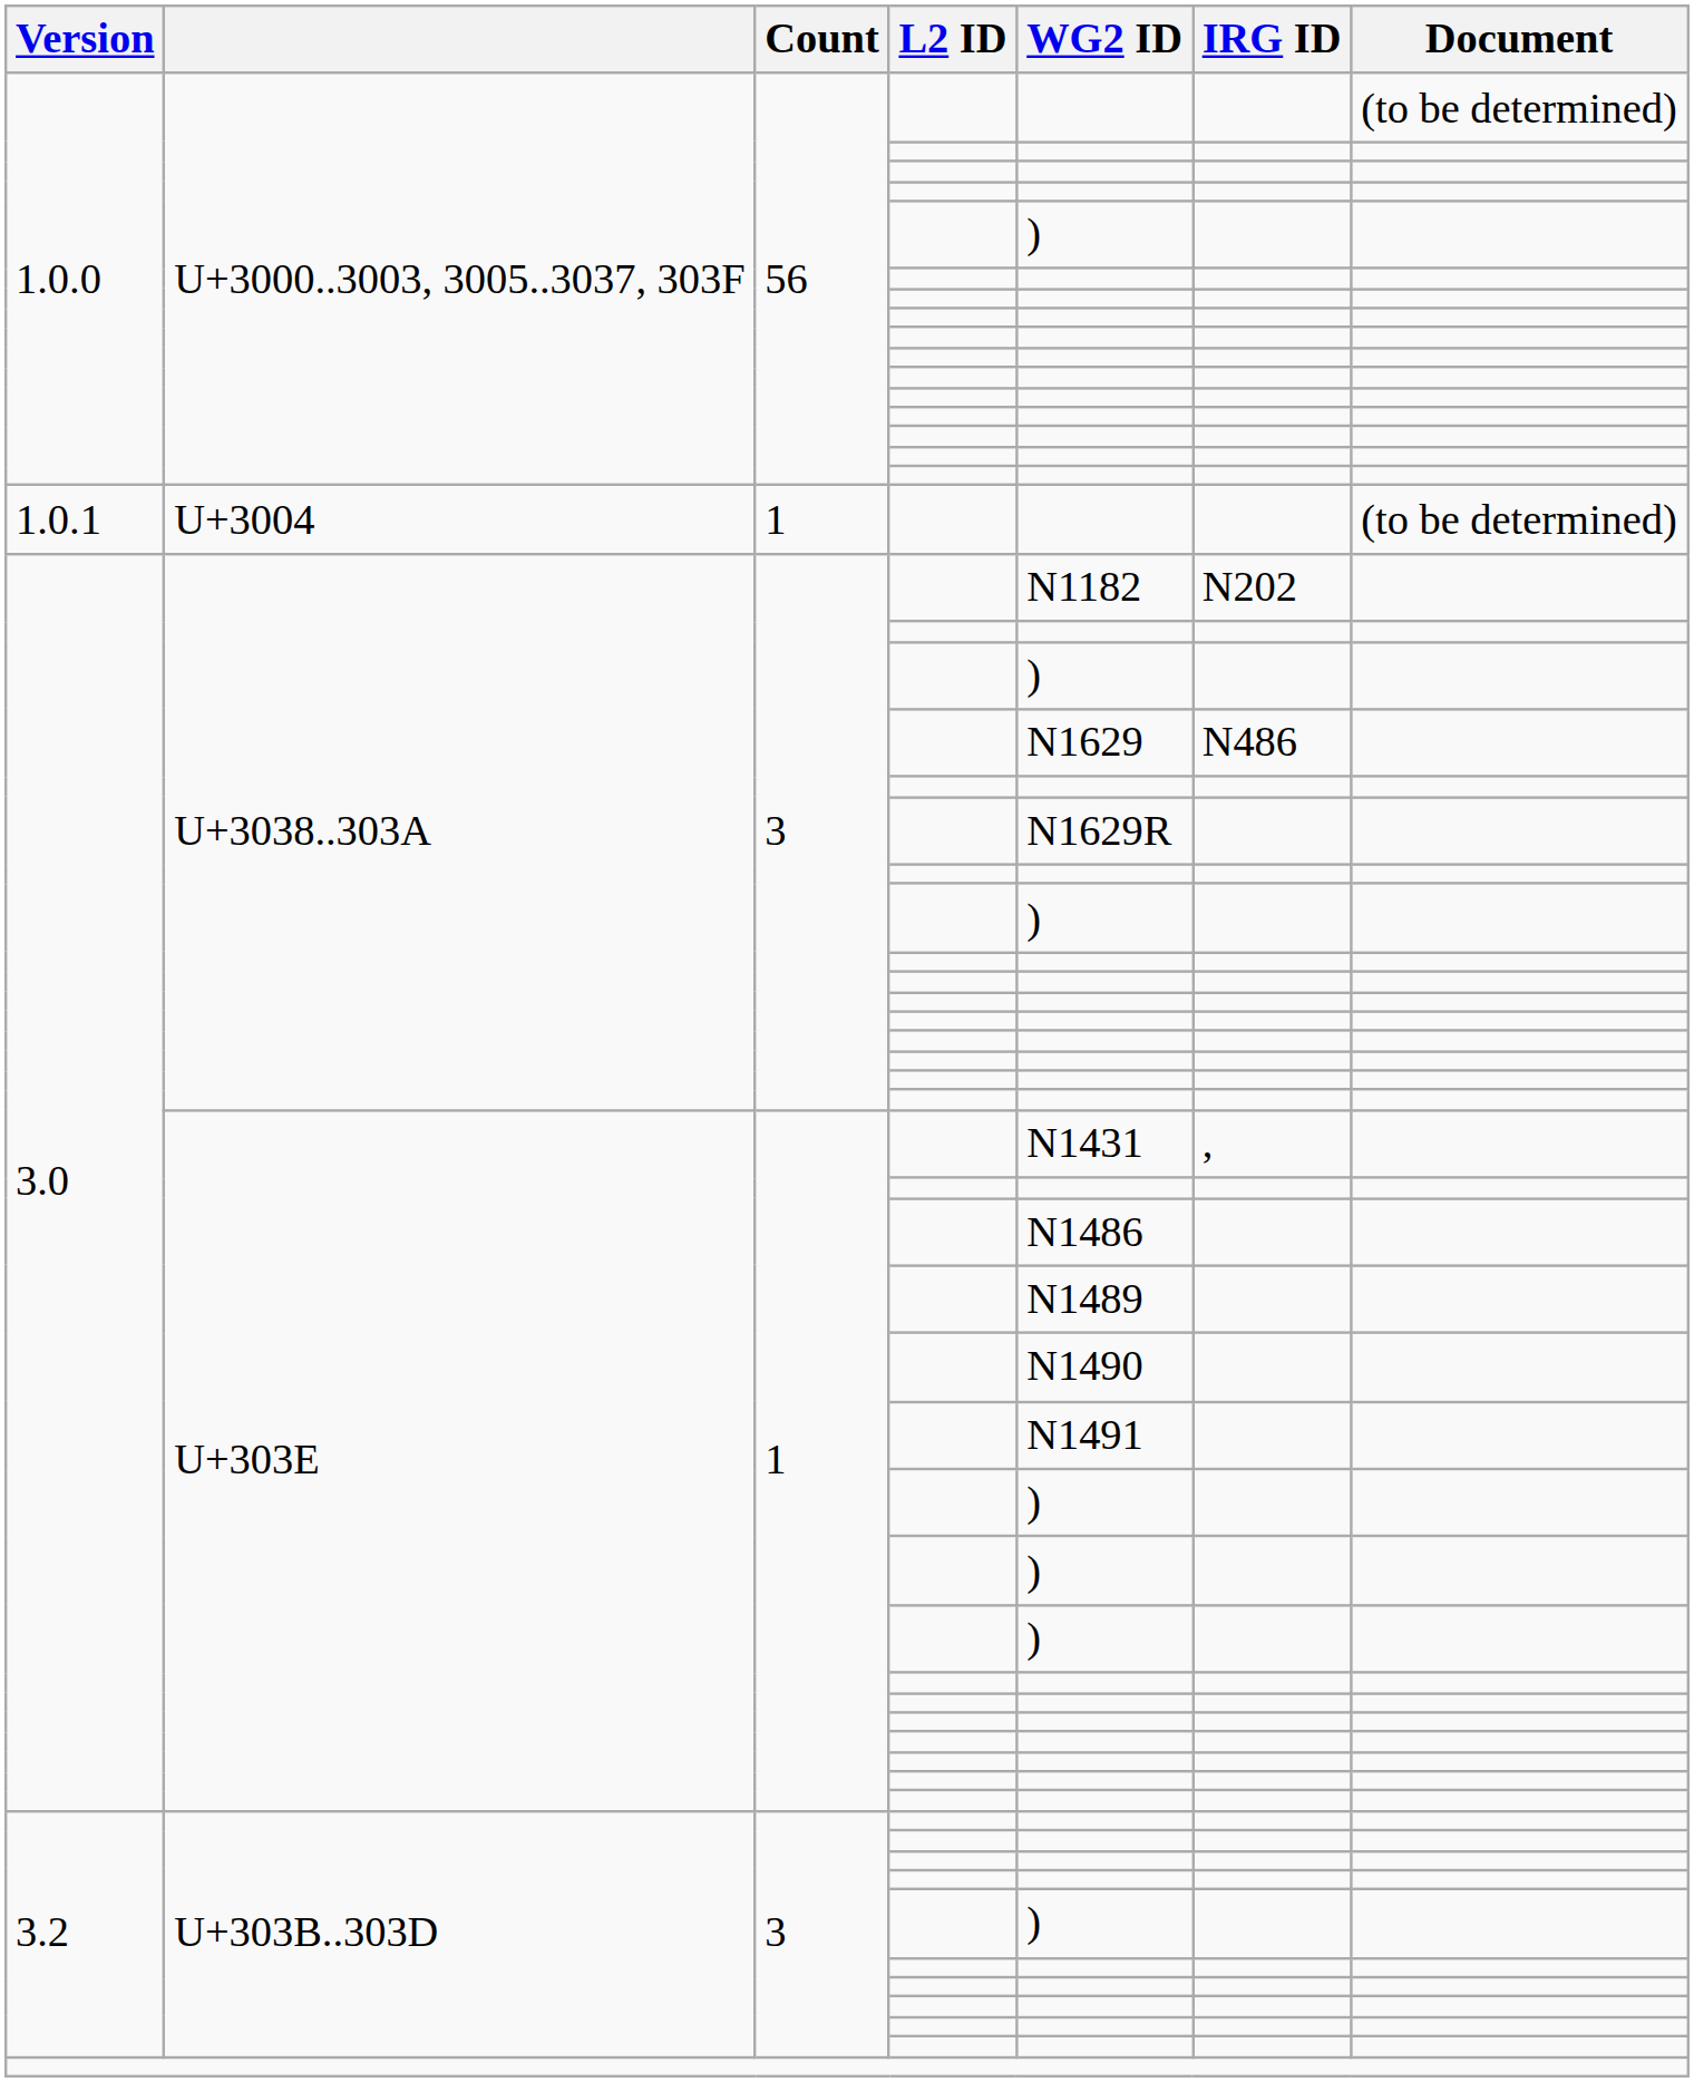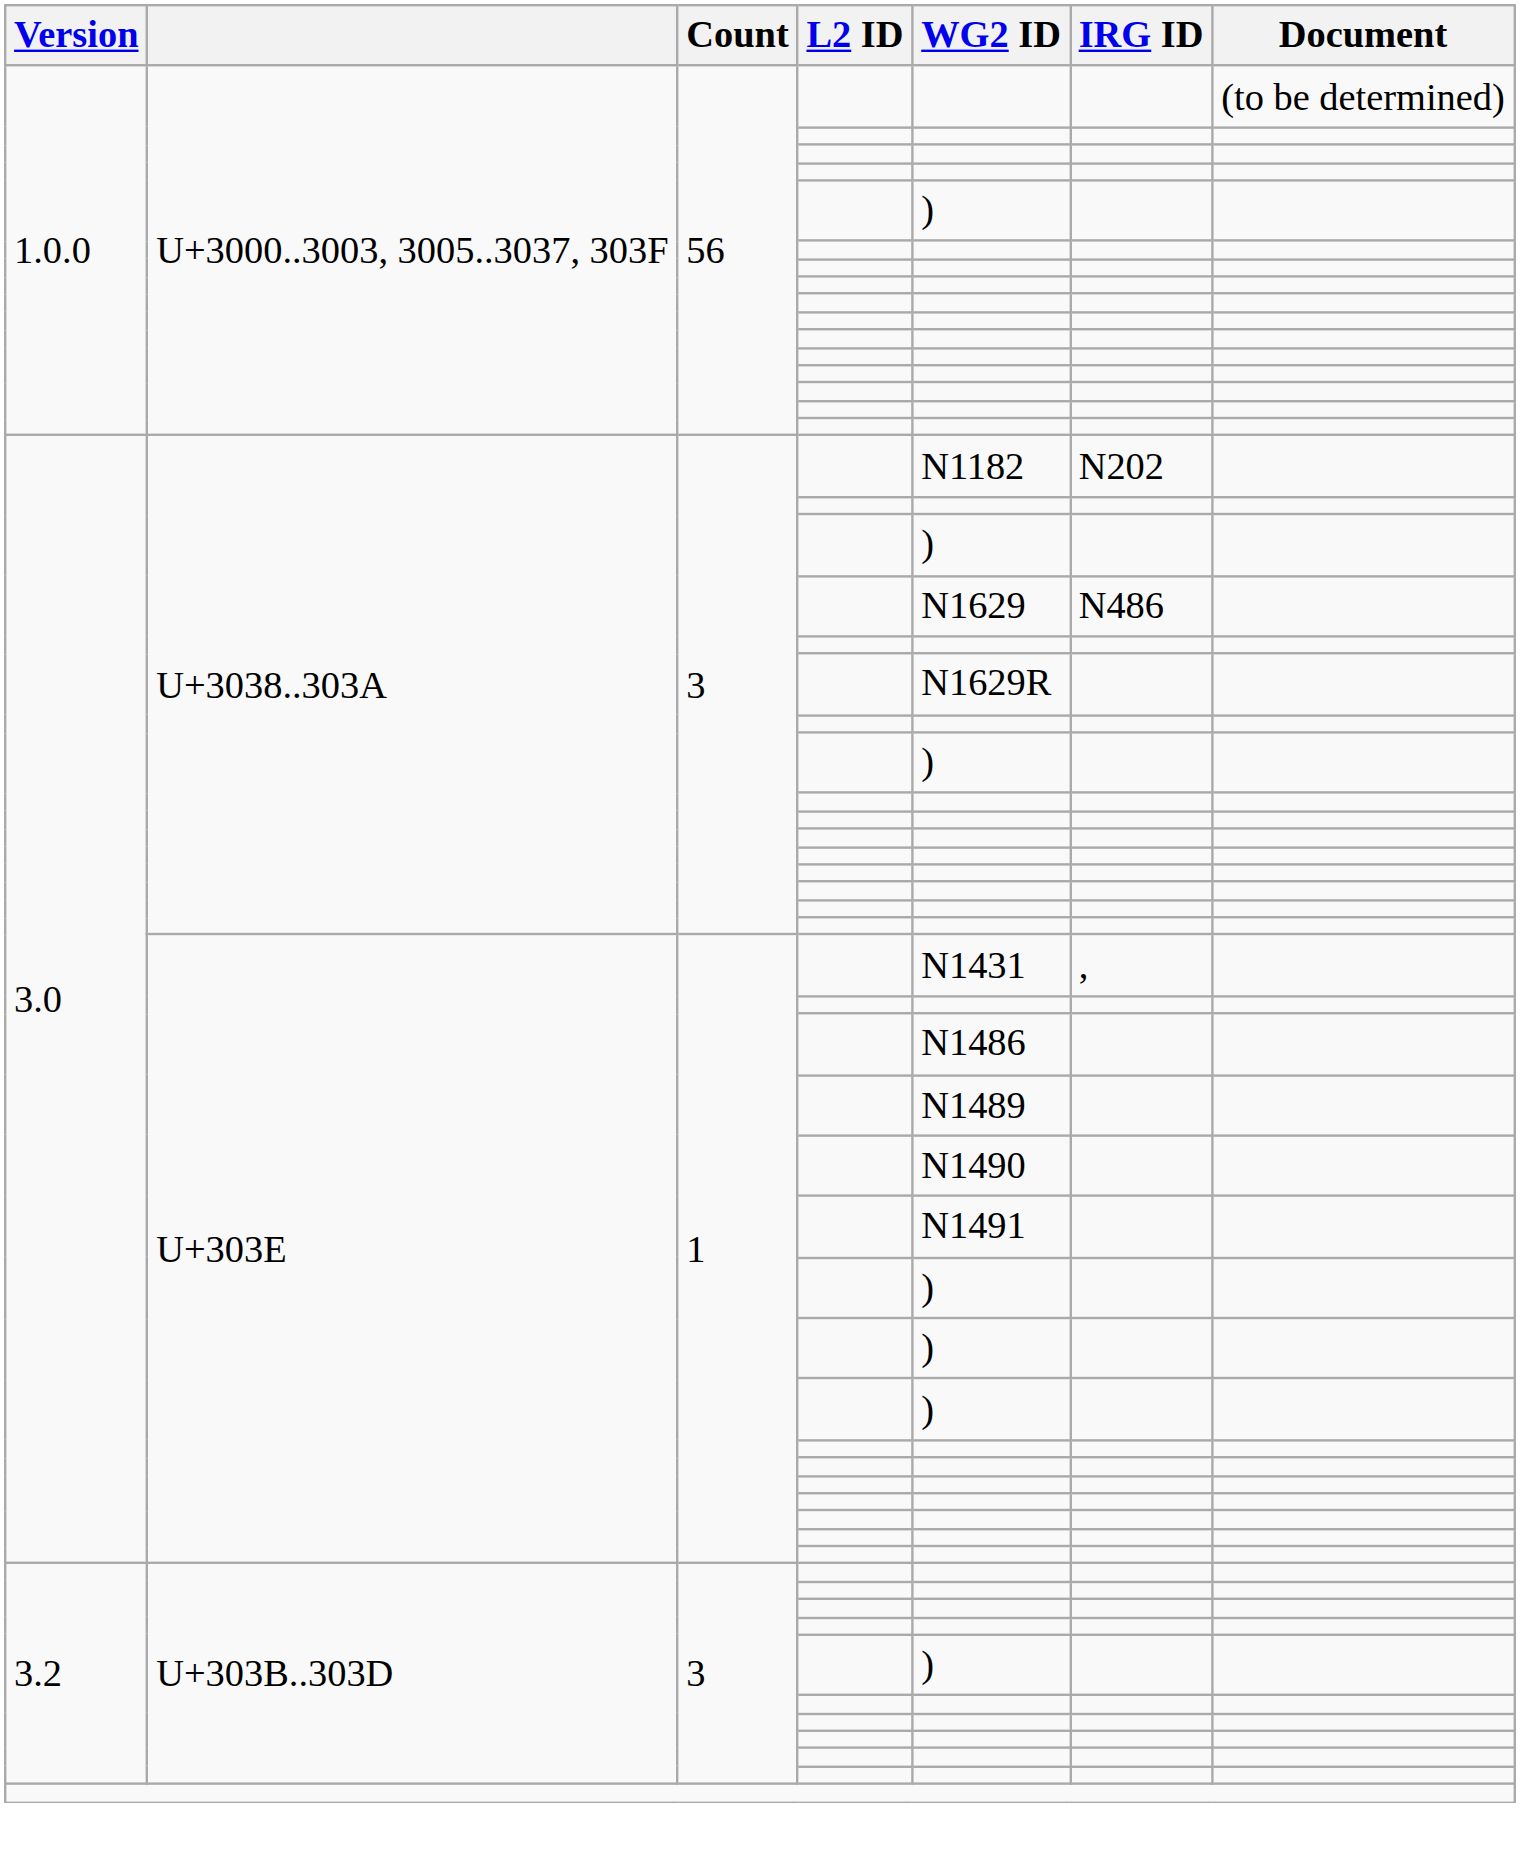- row: 1.0.1 | U+3004 | 1 | (to be determined)
